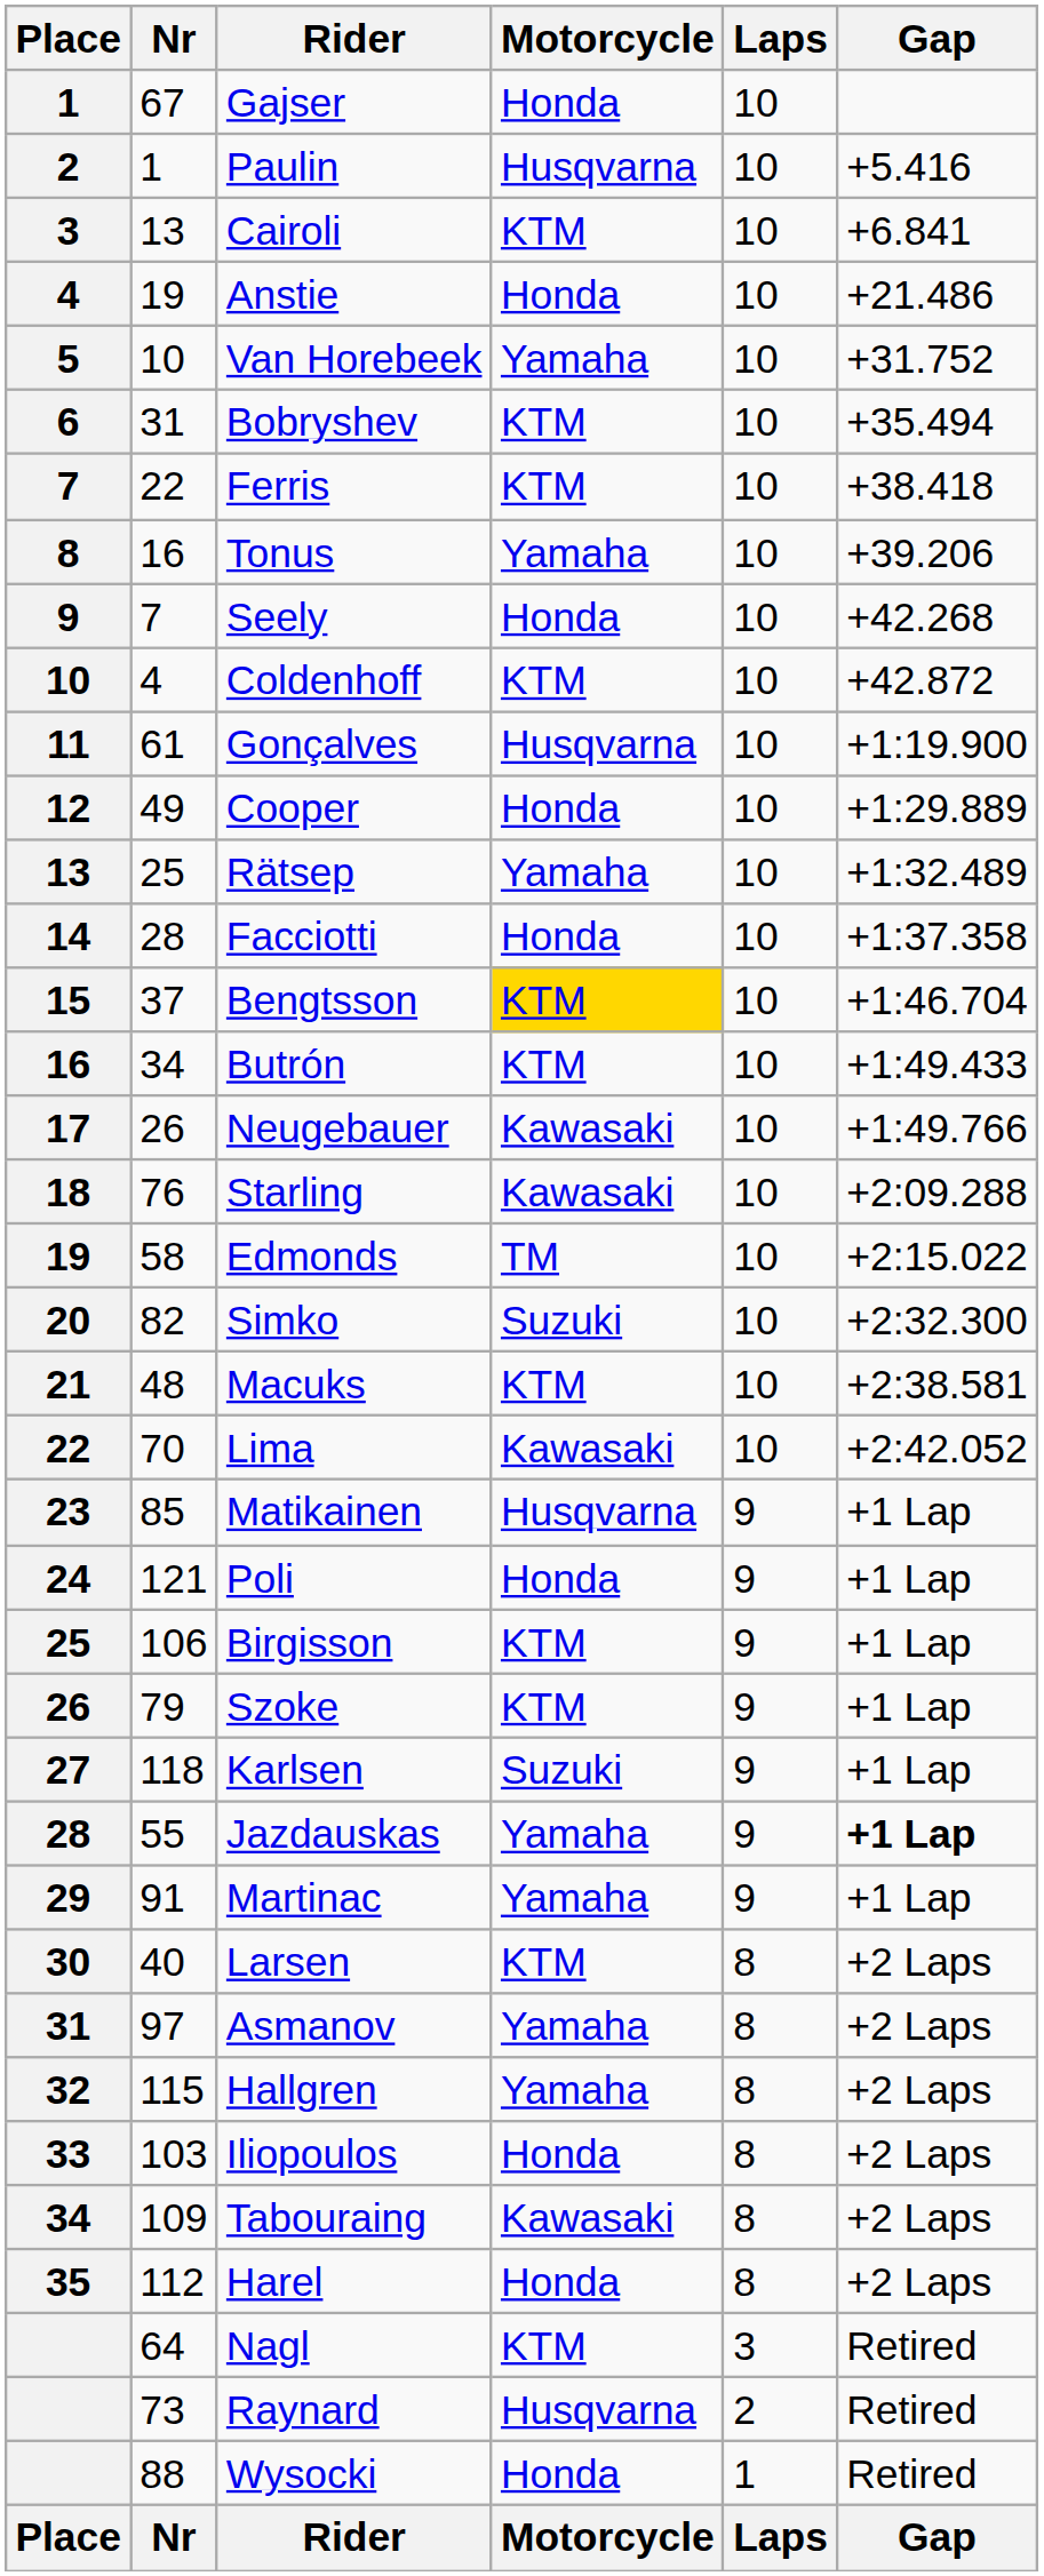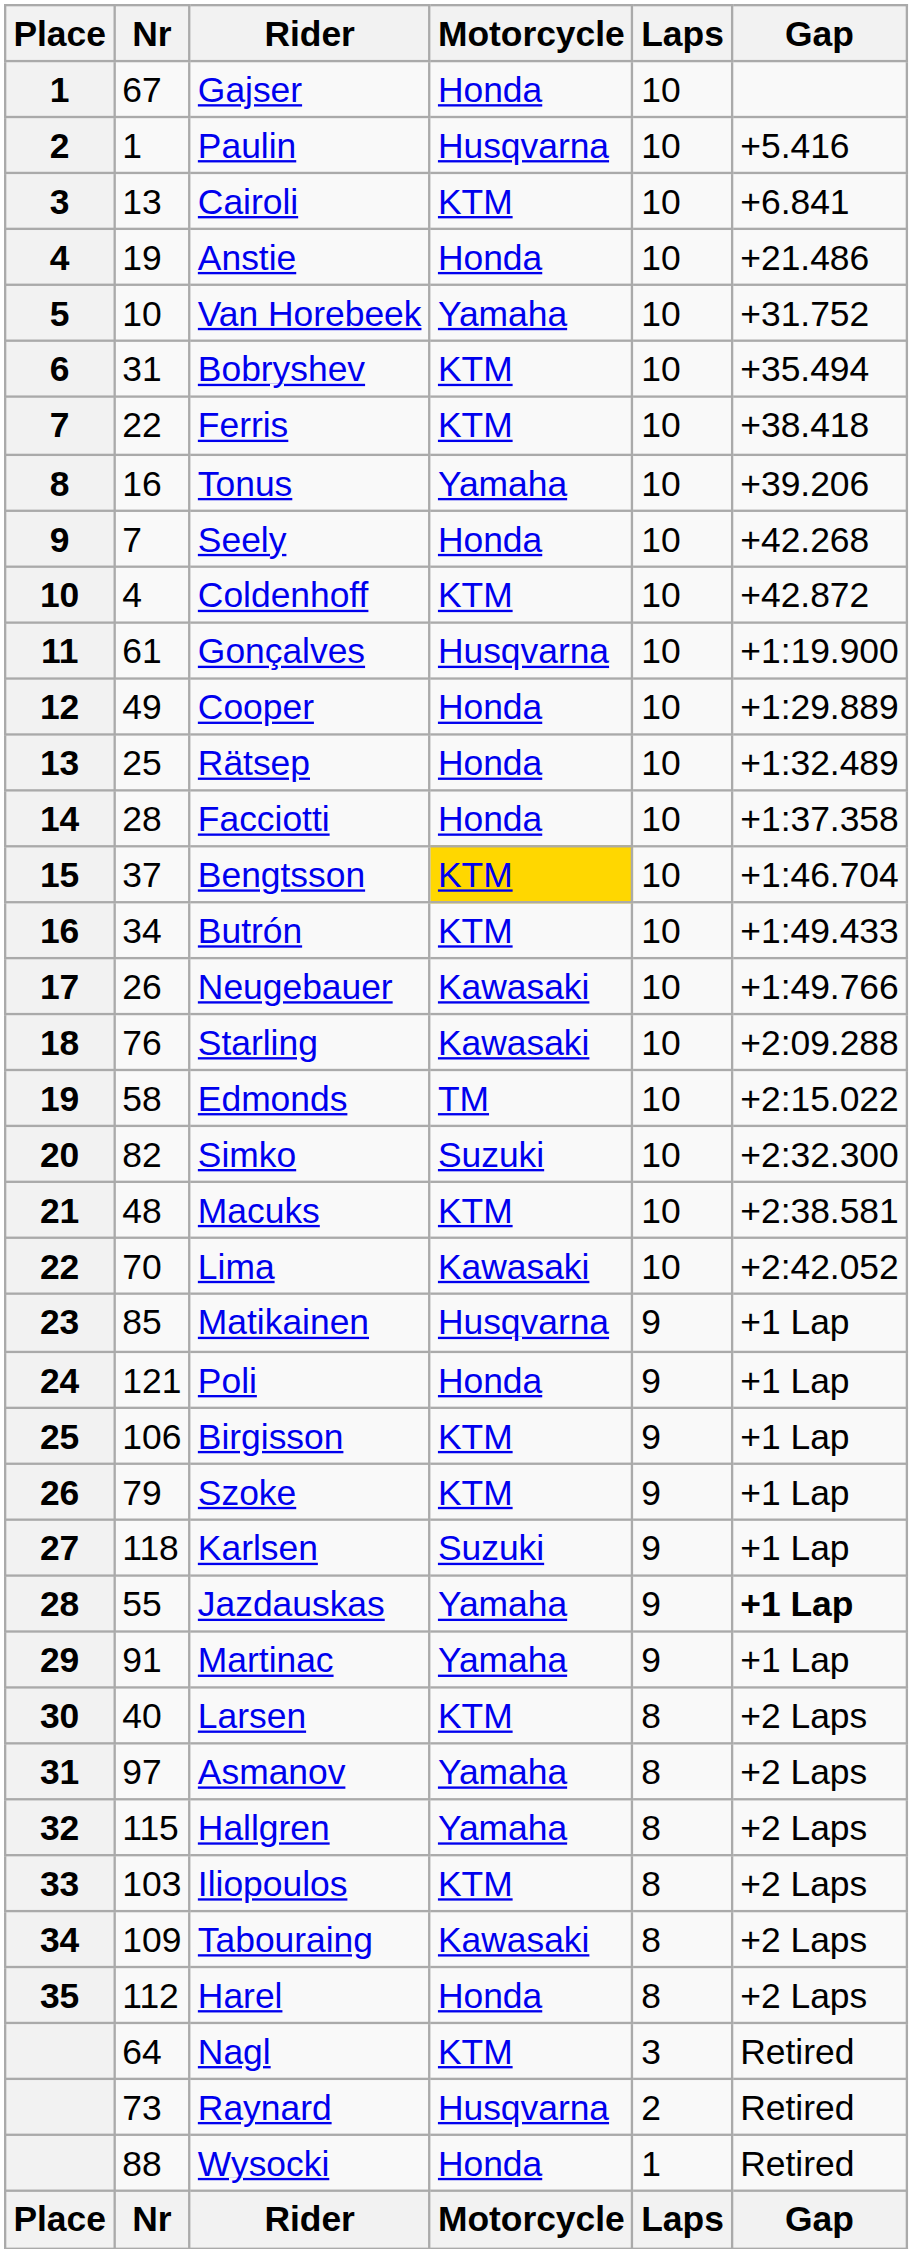Rätsep | Motorcycle: Yamaha -> Honda
Iliopoulos | Motorcycle: Honda -> KTM
